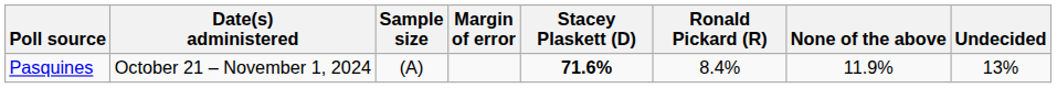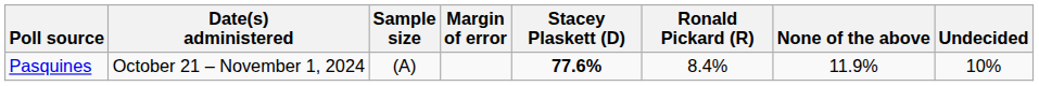Pasquines | Stacey Plaskett (D): 71.6% -> 77.6%
Pasquines | Undecided: 13% -> 10%
